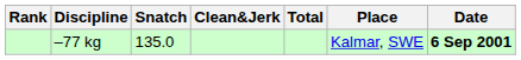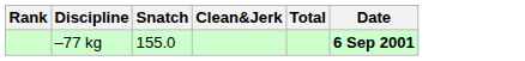- column: Place | Kalmar, SWE
–77 kg | Snatch: 135.0 -> 155.0
